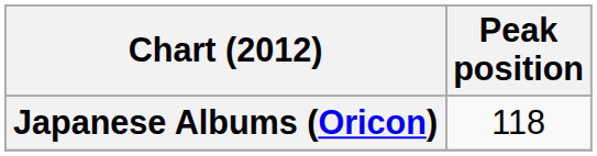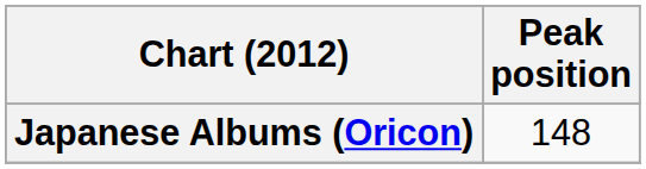Japanese Albums (Oricon) | Peak position: 118 -> 148
